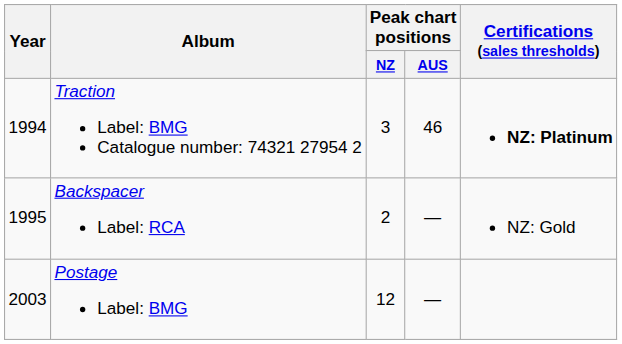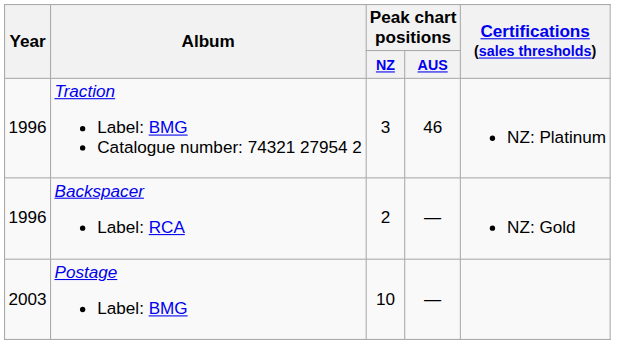Traction Label: BMG Catalogue number: 74321 27954 2 | Year: 1994 -> 1996
Traction Label: BMG Catalogue number: 74321 27954 2 | Certifications (sales thresholds): bold -> normal
Backspacer Label: RCA | Year: 1995 -> 1996
Postage Label: BMG | Peak chart positions / NZ: 12 -> 10
